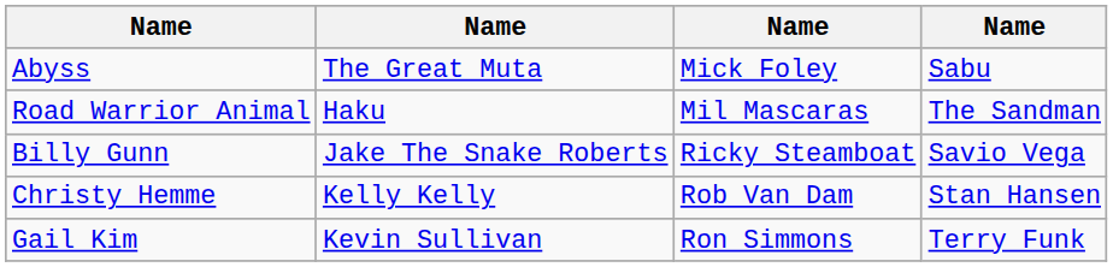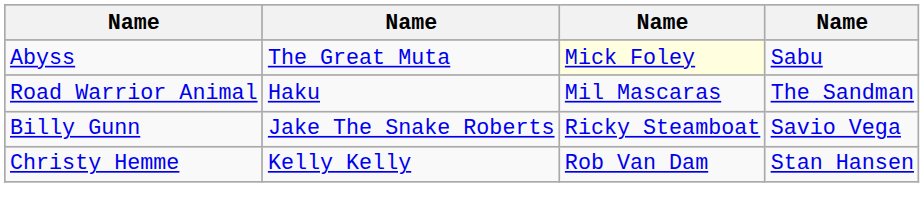Abyss | column 3: no background -> lightyellow background
- row: Gail Kim | Kevin Sullivan | Ron Simmons | Terry Funk
